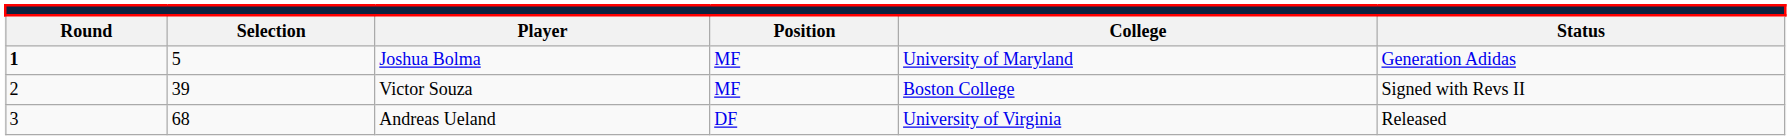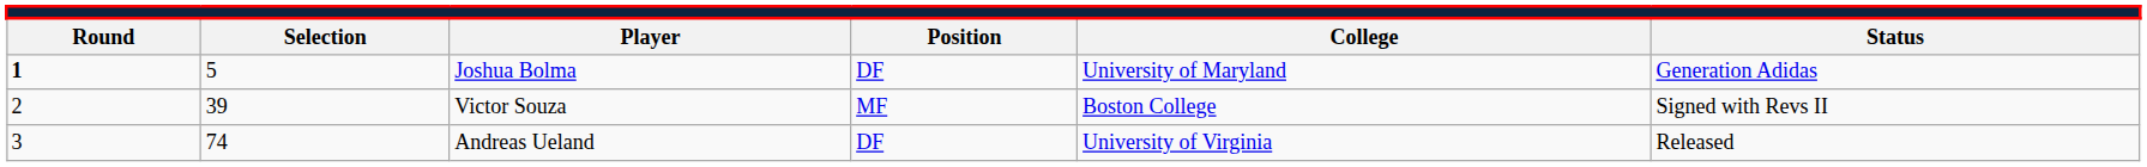Joshua Bolma | column 4: MF -> DF
Andreas Ueland | column 2: 68 -> 74
